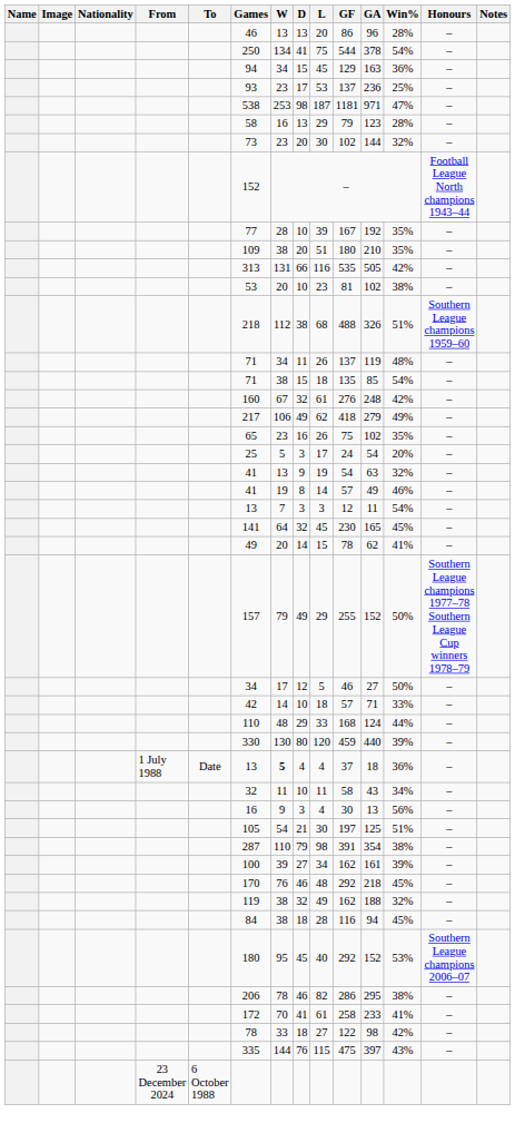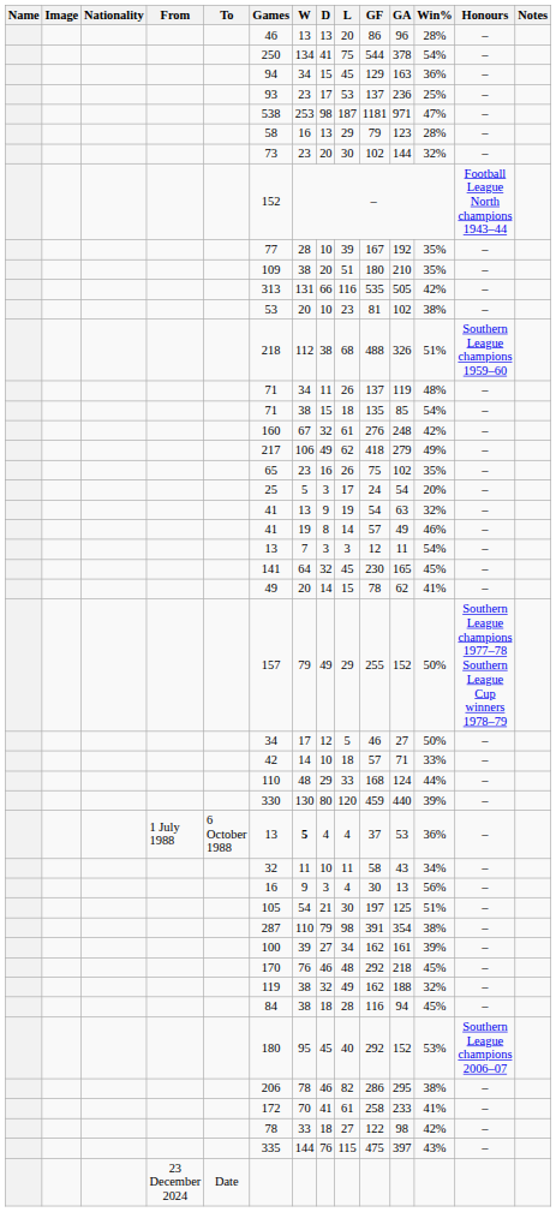1 July 1988 | To: Date -> 6 October 1988
1 July 1988 | GA: 18 -> 53
23 December 2024 | To: 6 October 1988 -> Date
